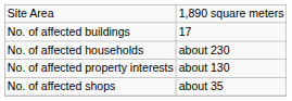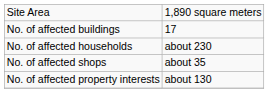rows swapped: No. of affected shops <-> No. of affected property interests
